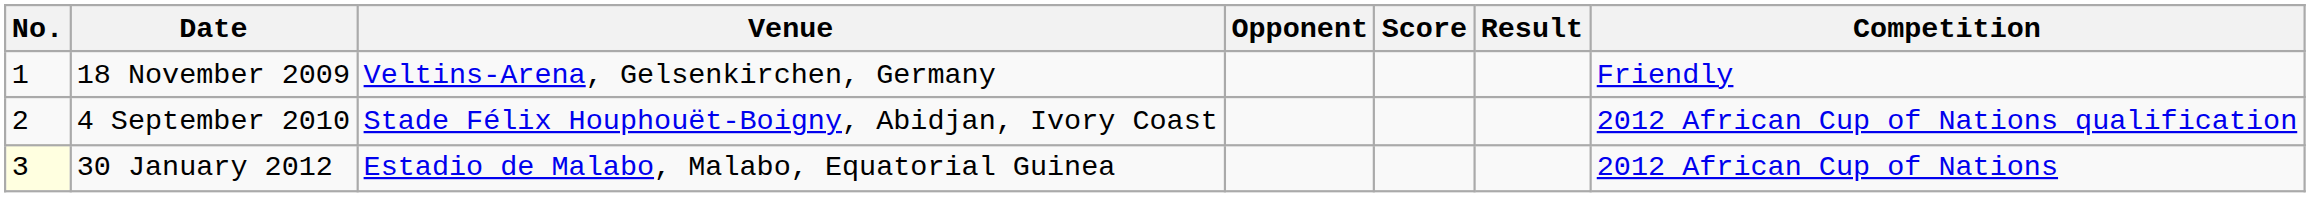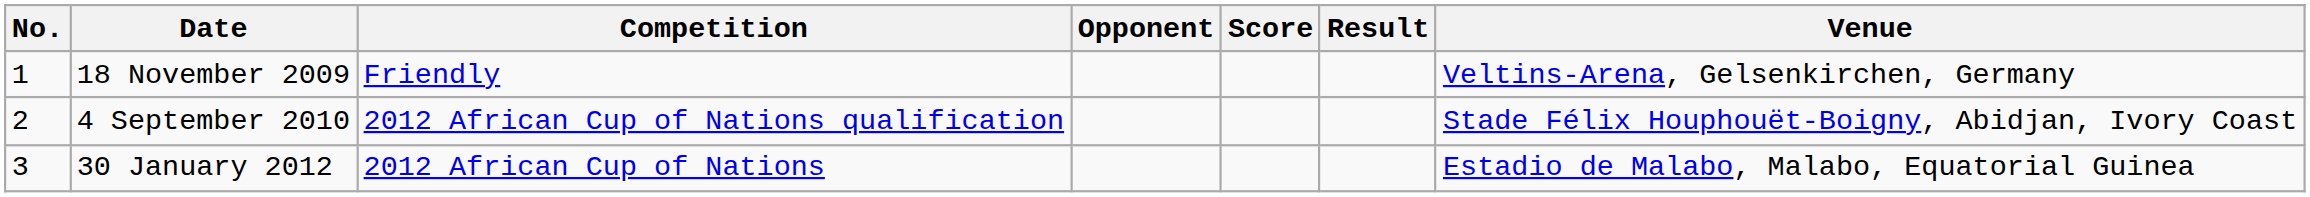columns swapped: Venue <-> Competition
30 January 2012 | No.: lightyellow background -> no background
